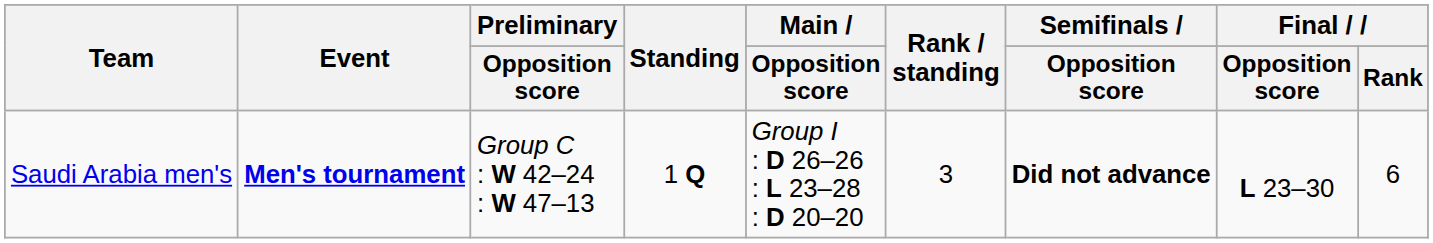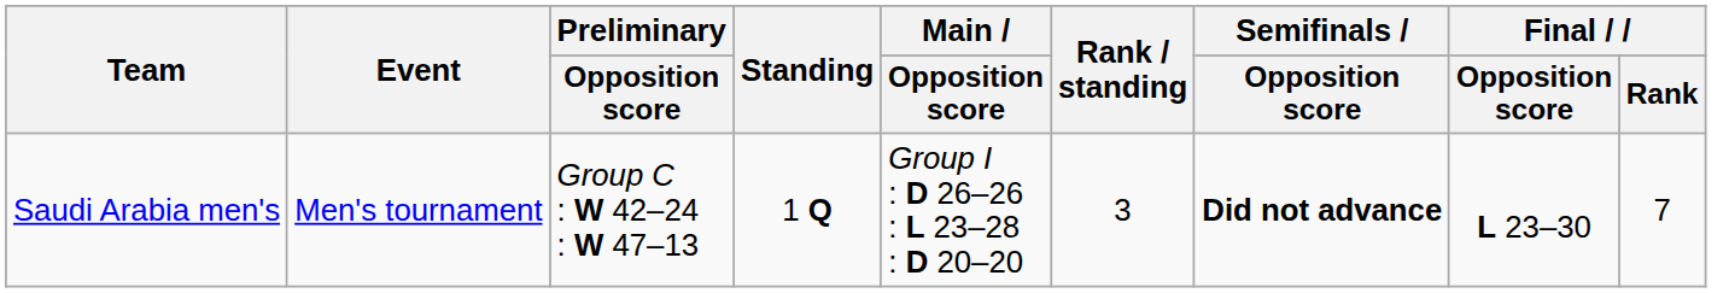Saudi Arabia men's | Event: bold -> normal
Saudi Arabia men's | Final / Rank: 6 -> 7
